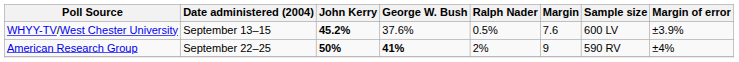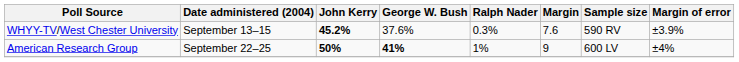WHYY-TV/West Chester University | Ralph Nader: 0.5% -> 0.3%
WHYY-TV/West Chester University | Sample size: 600 LV -> 590 RV
American Research Group | Ralph Nader: 2% -> 1%
American Research Group | Sample size: 590 RV -> 600 LV
